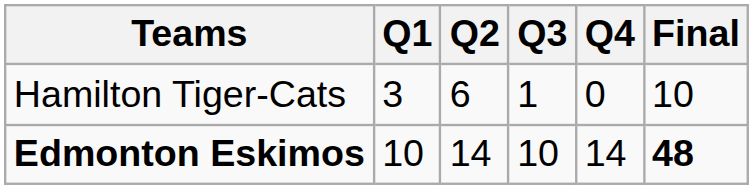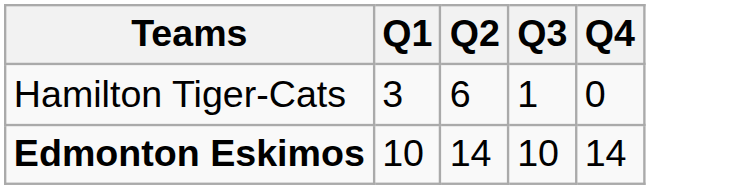- column: Final | 10 | 48
